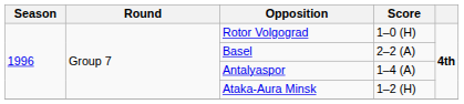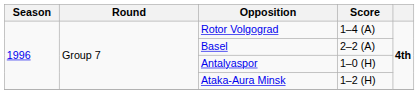Rotor Volgograd | Score: 1–0 (H) -> 1–4 (A)
Antalyaspor | Score: 1–4 (A) -> 1–0 (H)
